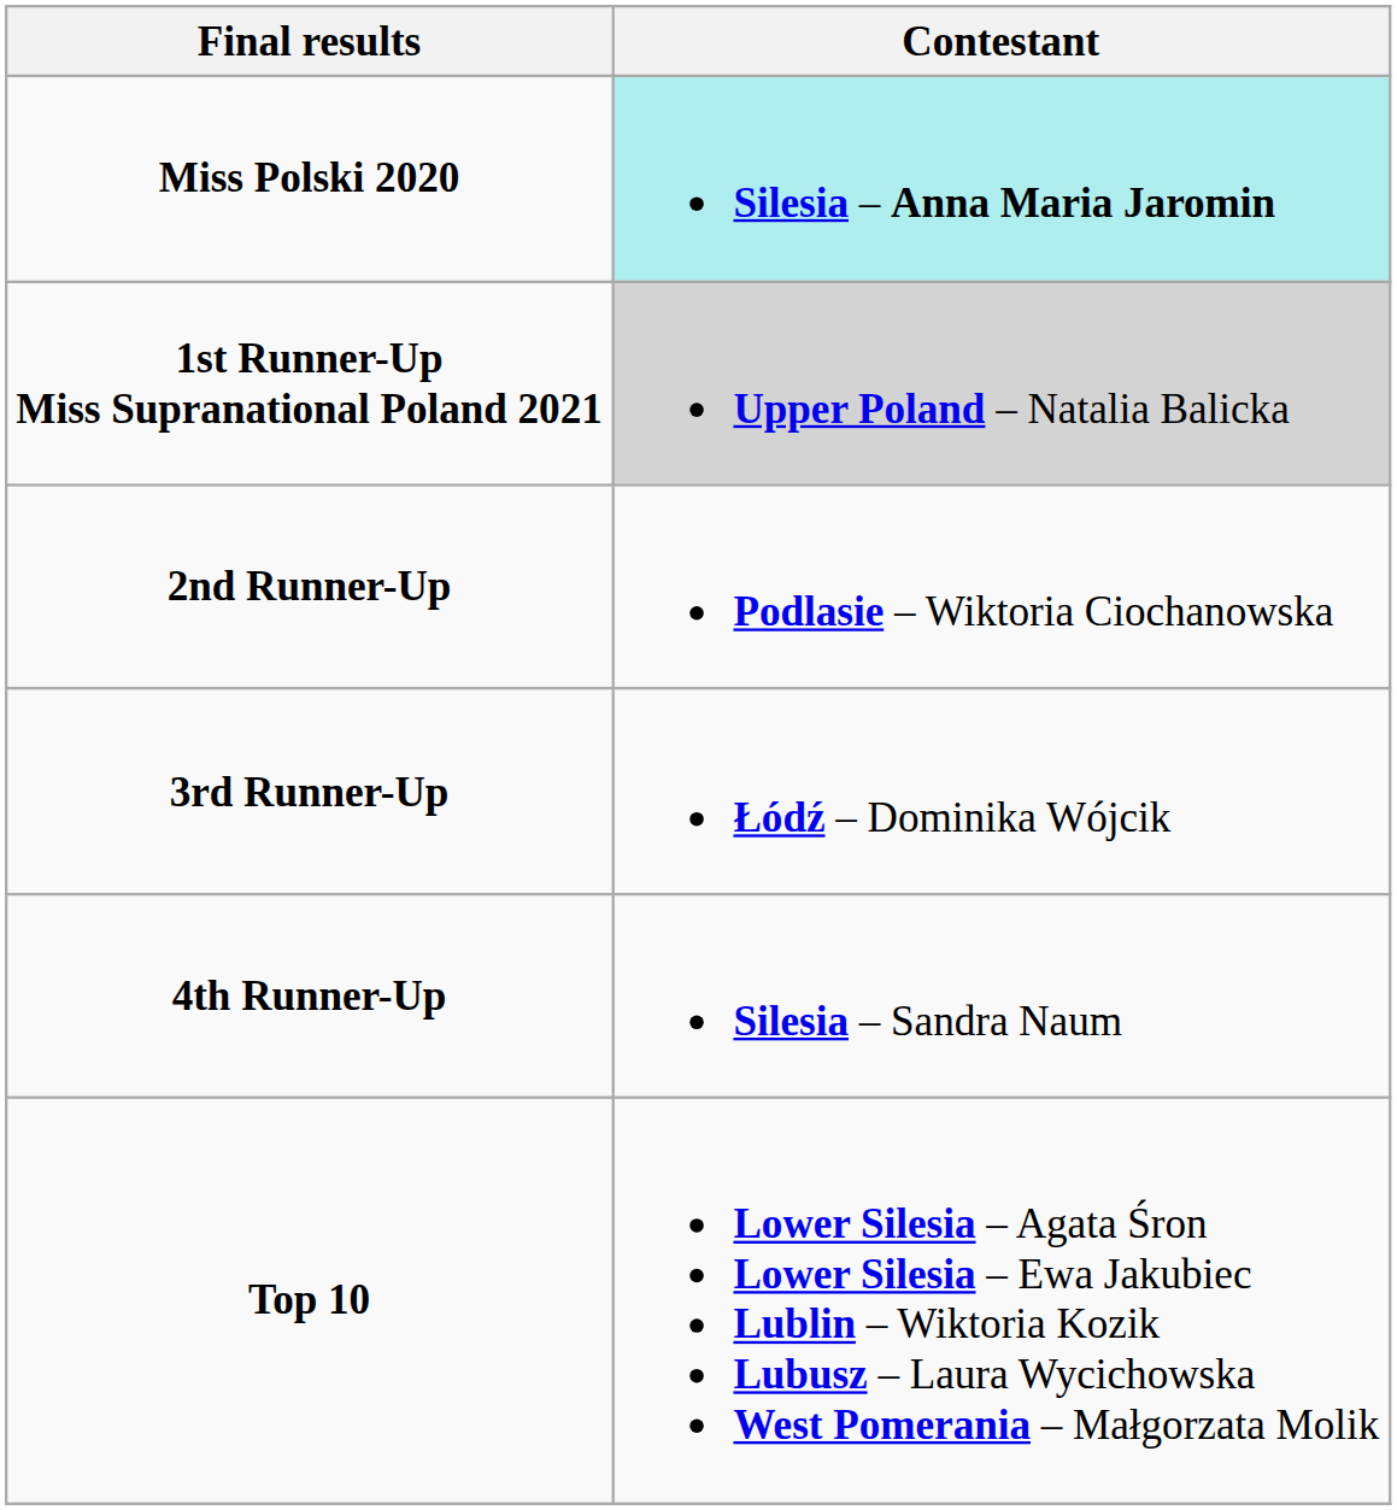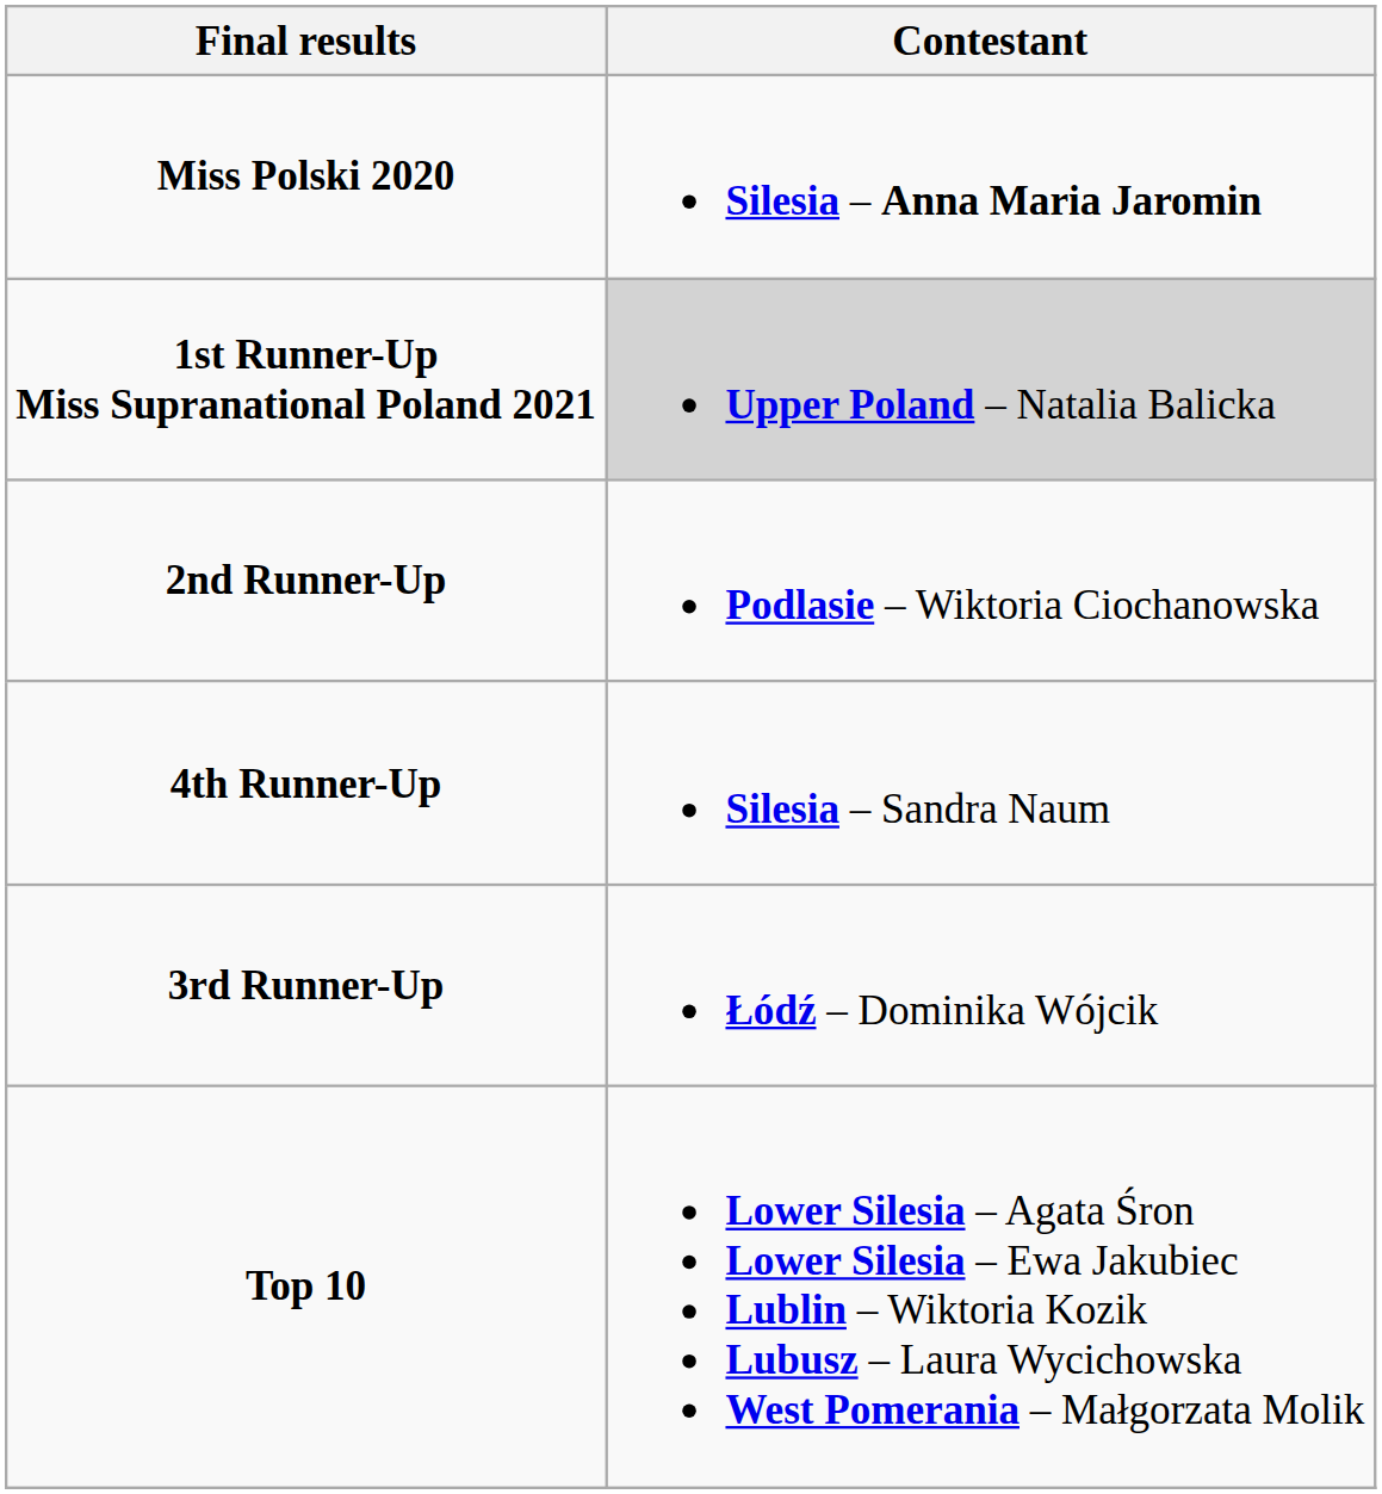Miss Polski 2020 | Contestant: paleturquoise background -> no background
rows swapped: 3rd Runner-Up <-> 4th Runner-Up
